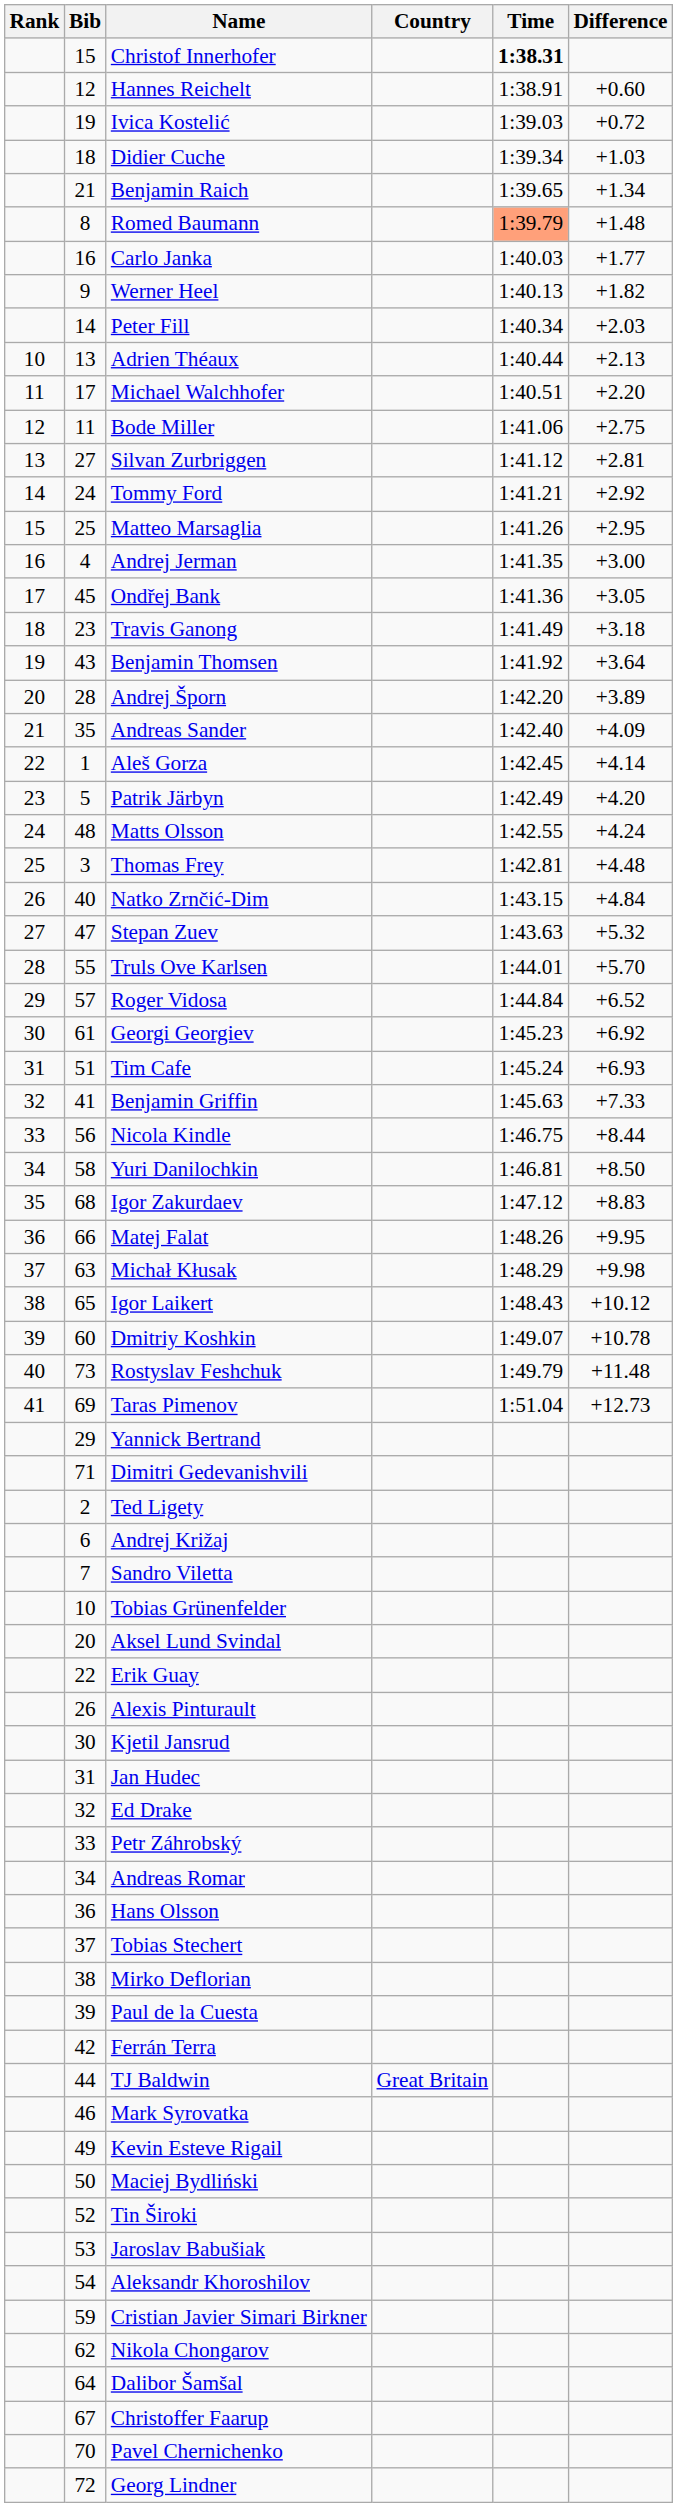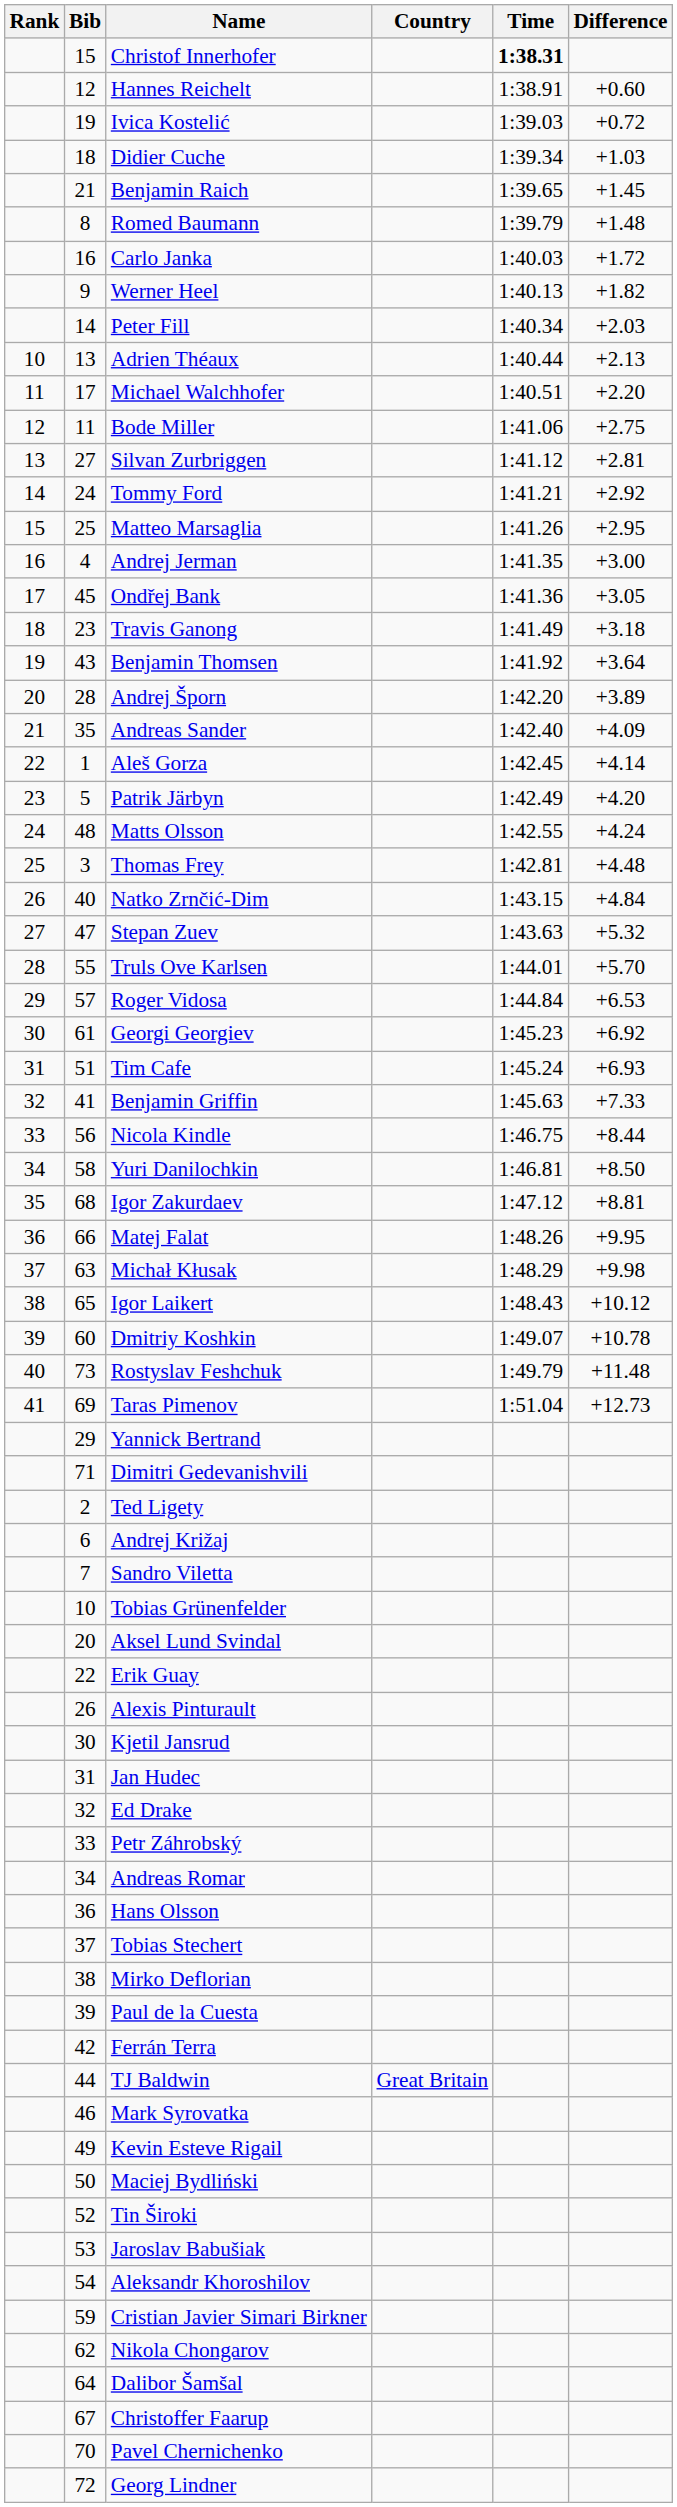Benjamin Raich | Difference: +1.34 -> +1.45
Romed Baumann | Time: lightsalmon background -> no background
Carlo Janka | Difference: +1.77 -> +1.72
Roger Vidosa | Difference: +6.52 -> +6.53
Igor Zakurdaev | Difference: +8.83 -> +8.81
